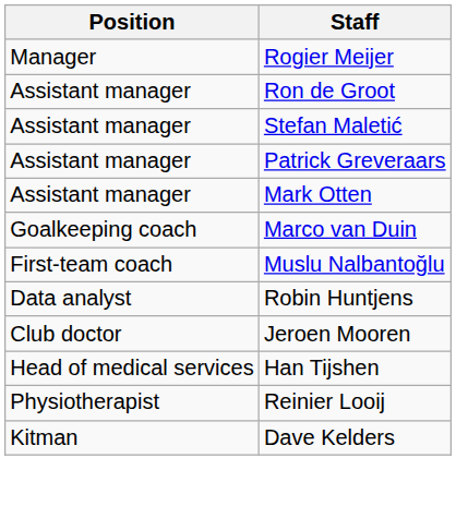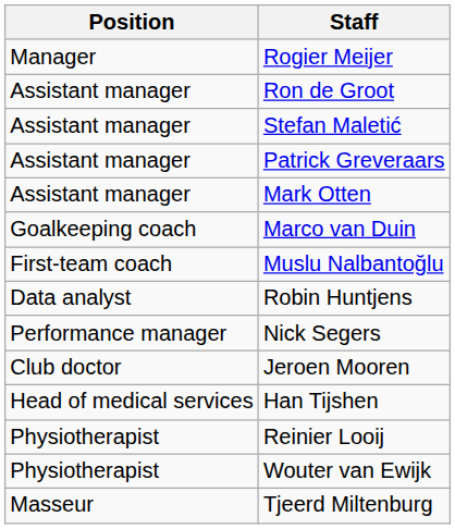+ row: Performance manager | Nick Segers
+ row: Physiotherapist | Wouter van Ewijk
+ row: Masseur | Tjeerd Miltenburg
- row: Kitman | Dave Kelders
